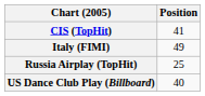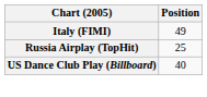- row: CIS (TopHit) | 41
